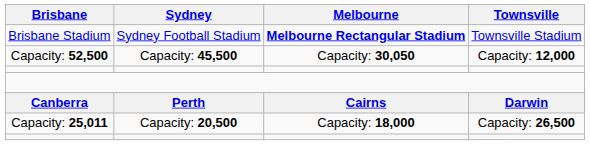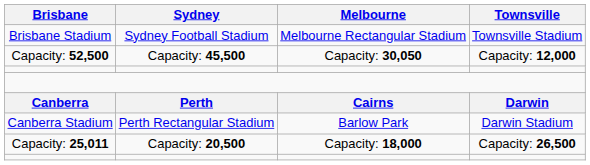Brisbane Stadium | Melbourne: bold -> normal
+ row: Canberra Stadium | Perth Rectangular Stadium | Barlow Park | Darwin Stadium
